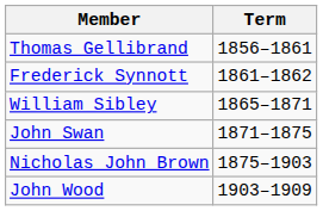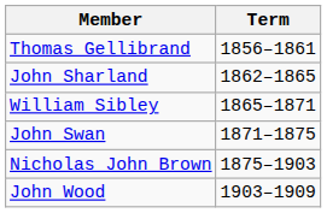- row: Frederick Synnott | 1861–1862
+ row: John Sharland | 1862–1865
